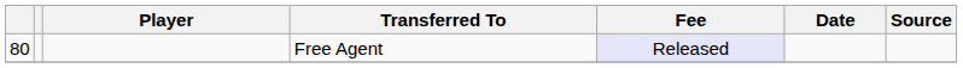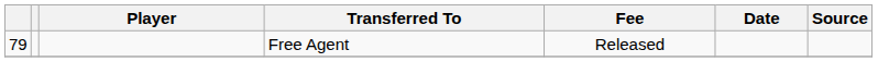Free Agent | column 1: 80 -> 79
Free Agent | Fee: lavender background -> no background
